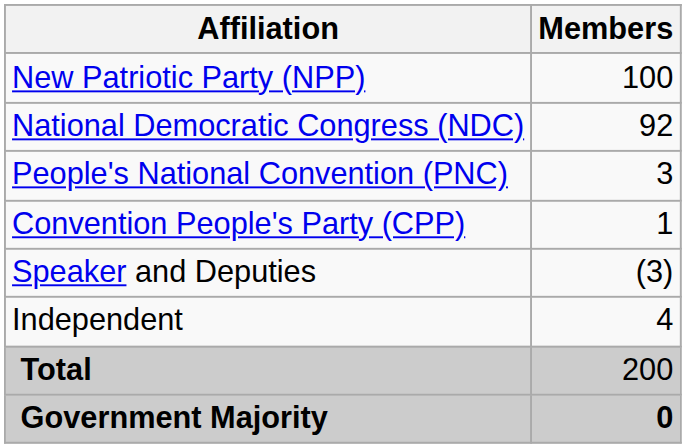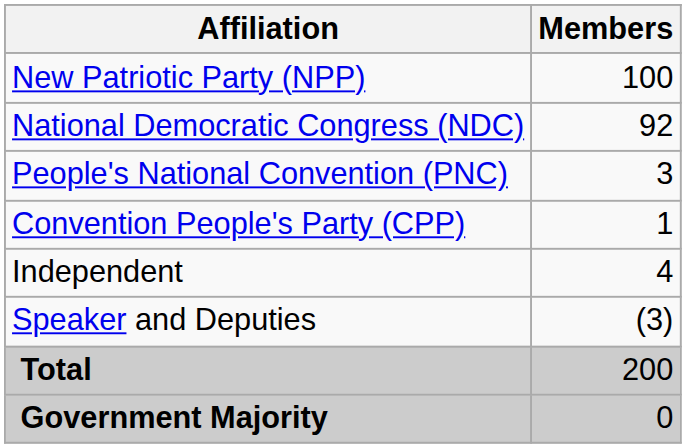rows swapped: Independent <-> Speaker and Deputies
Government Majority | Members: bold -> normal
